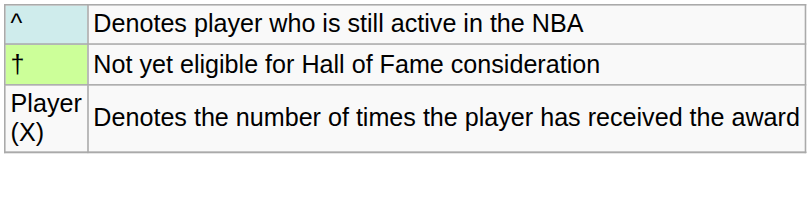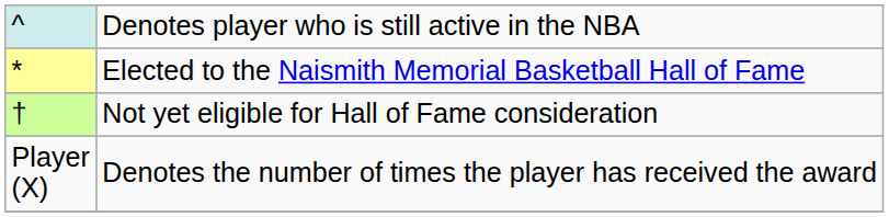+ row: * | Elected to the Naismith Memorial Basketball Hall of Fame
